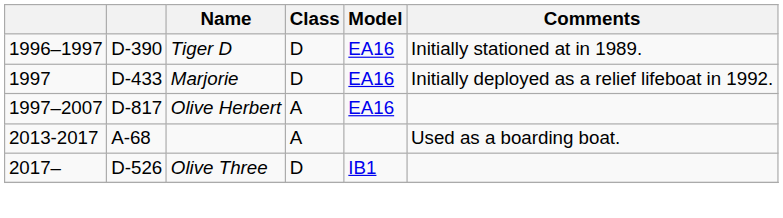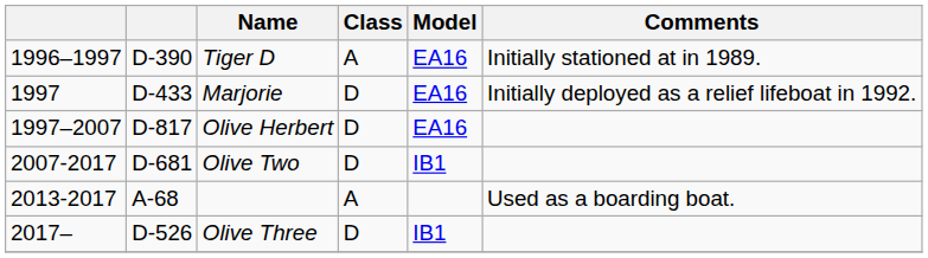Tiger D | Class: D -> A
Olive Herbert | Class: A -> D
+ row: 2007-2017 | D-681 | Olive Two | D | IB1
